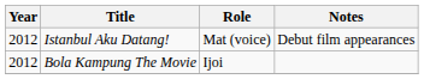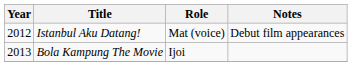Bola Kampung The Movie | Year: 2012 -> 2013
